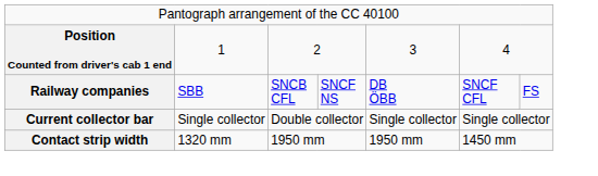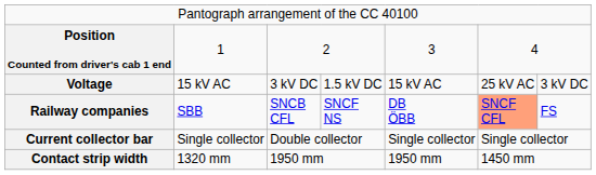+ row: Voltage | 15 kV AC | 3 kV DC | 1.5 kV DC | 15 kV AC | 25 kV AC | 3 kV DC
Railway companies | column 6: no background -> lightsalmon background
